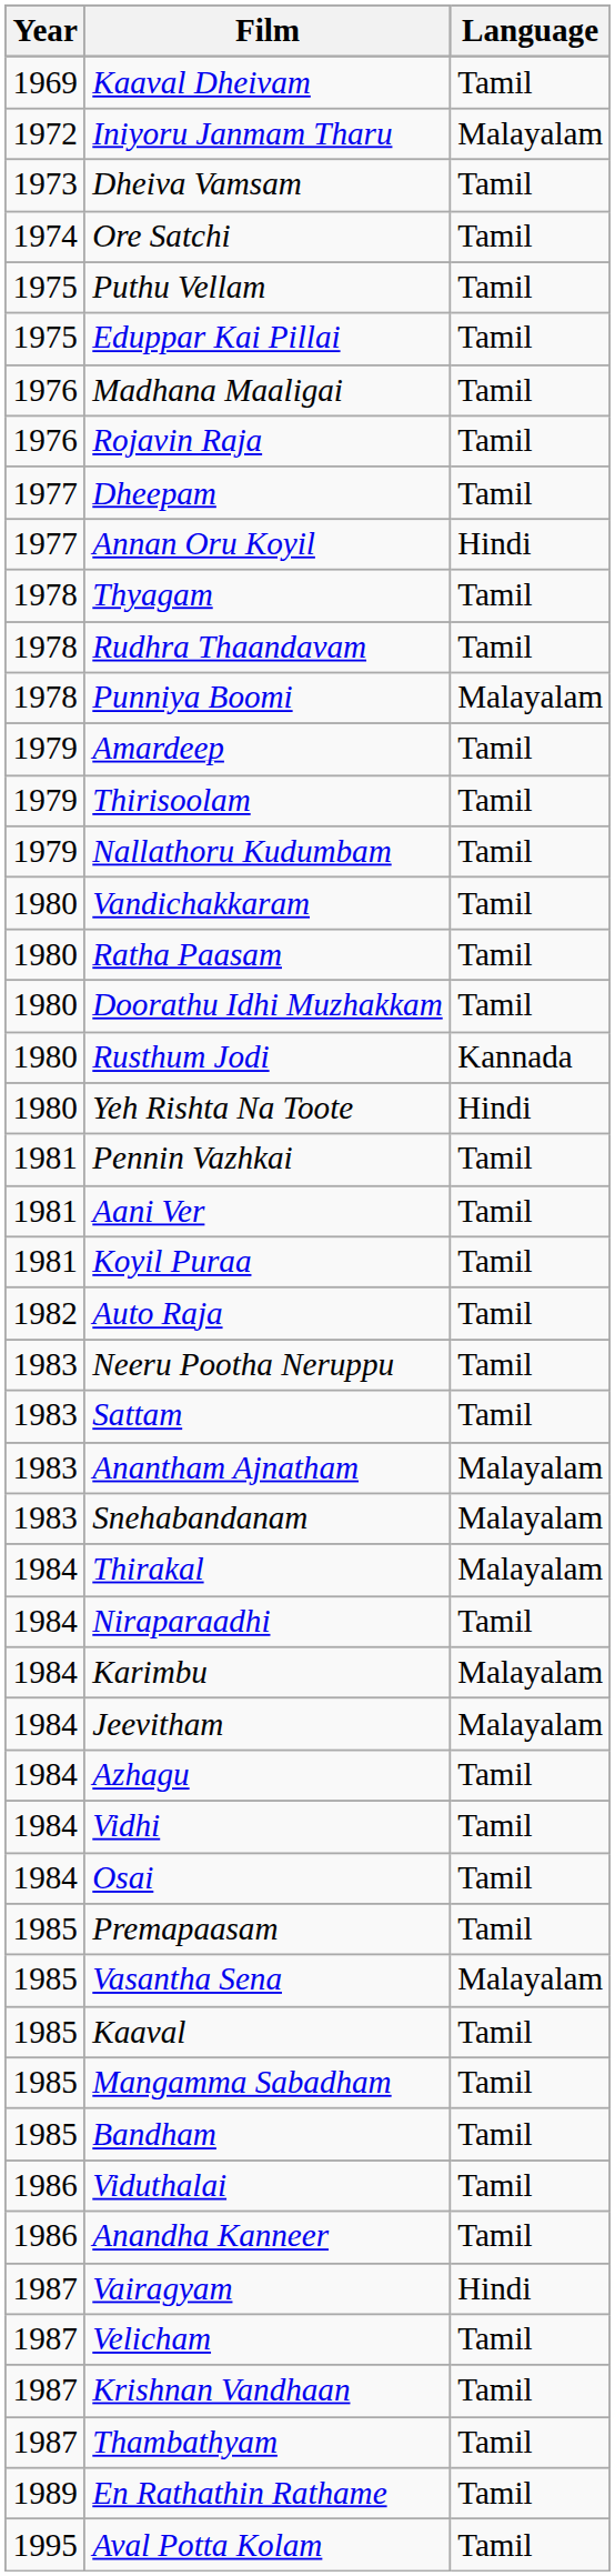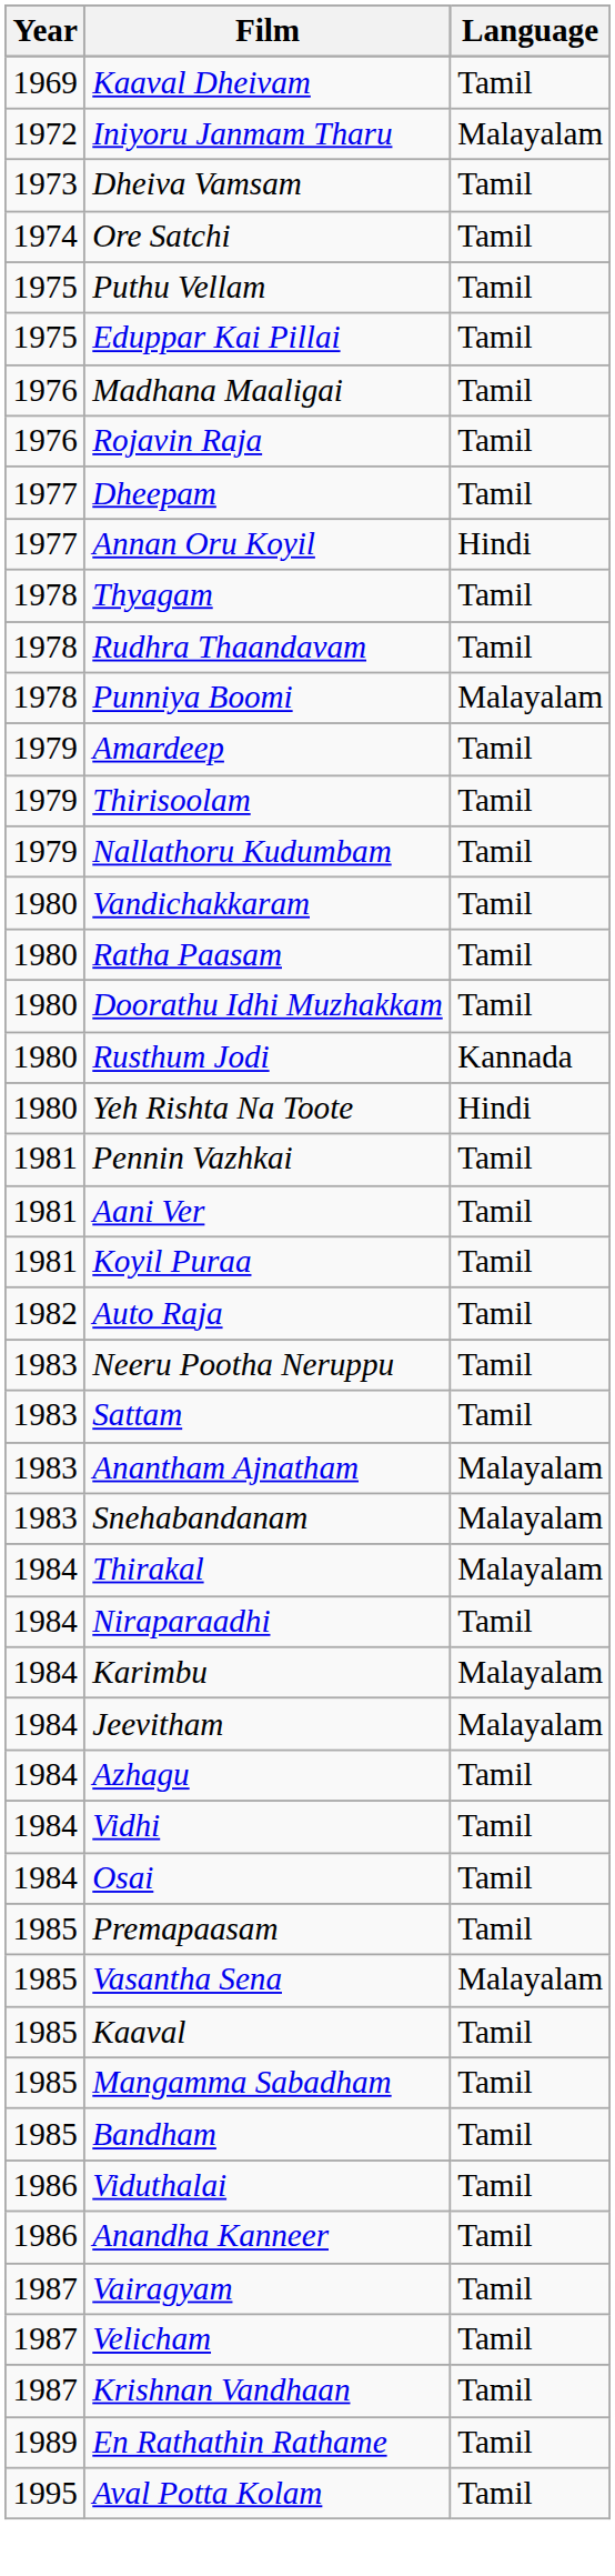Vairagyam | Language: Hindi -> Tamil
- row: 1987 | Thambathyam | Tamil
